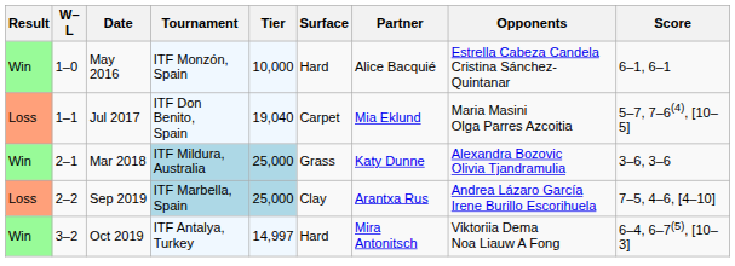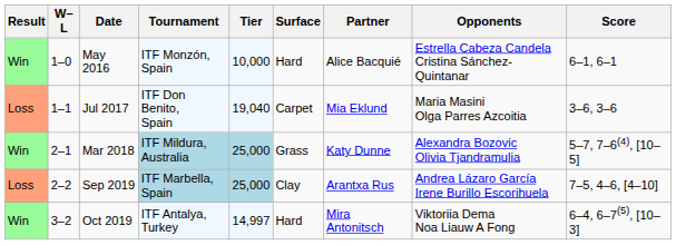Jul 2017 | Score: 5–7, 7–6(4), [10–5] -> 3–6, 3–6
Mar 2018 | Score: 3–6, 3–6 -> 5–7, 7–6(4), [10–5]
